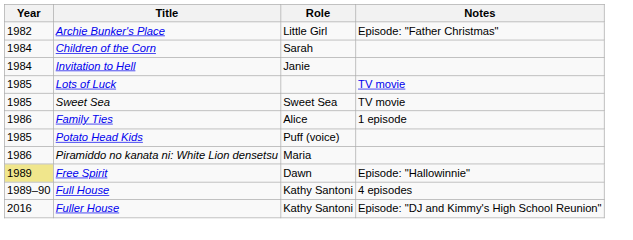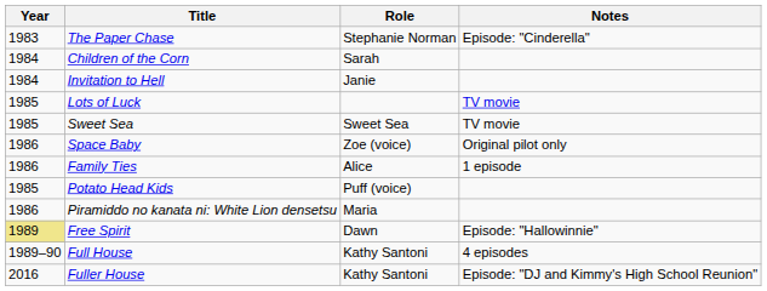- row: 1982 | Archie Bunker's Place | Little Girl | Episode: "Father Christmas"
+ row: 1983 | The Paper Chase | Stephanie Norman | Episode: "Cinderella"
+ row: 1986 | Space Baby | Zoe (voice) | Original pilot only
